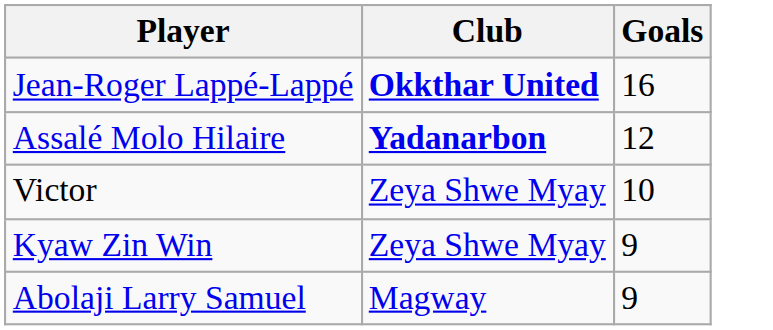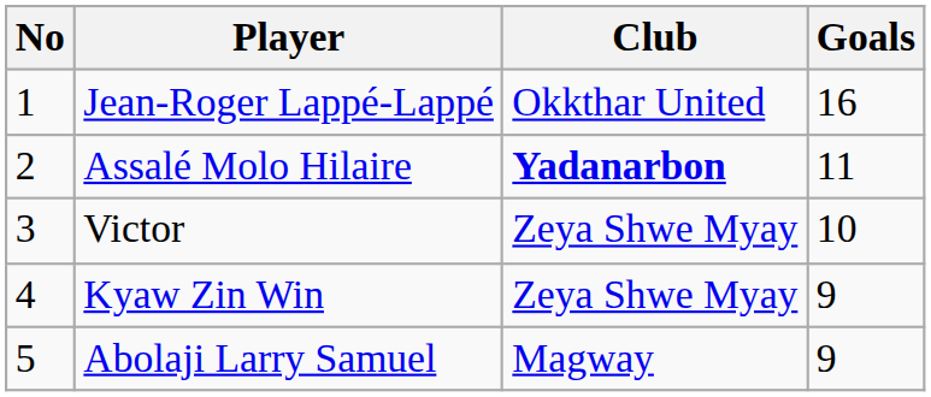+ column: No | 1 | 2 | 3 | 4 | 5
Jean-Roger Lappé-Lappé | Club: bold -> normal
Assalé Molo Hilaire | Goals: 12 -> 11
